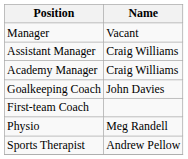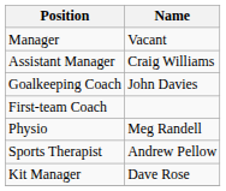- row: Academy Manager | Craig Williams
+ row: Kit Manager | Dave Rose
